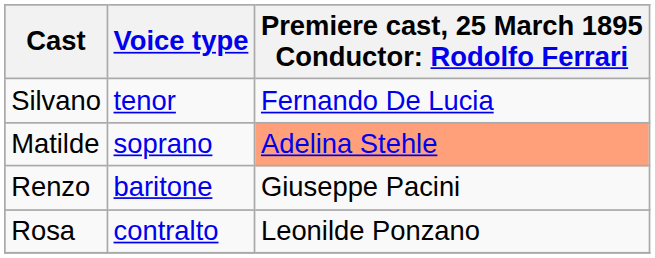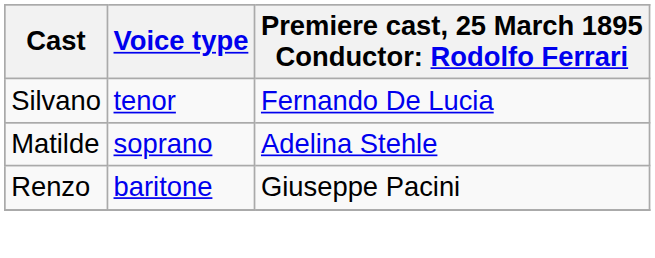Matilde | column 3: lightsalmon background -> no background
- row: Rosa | contralto | Leonilde Ponzano
